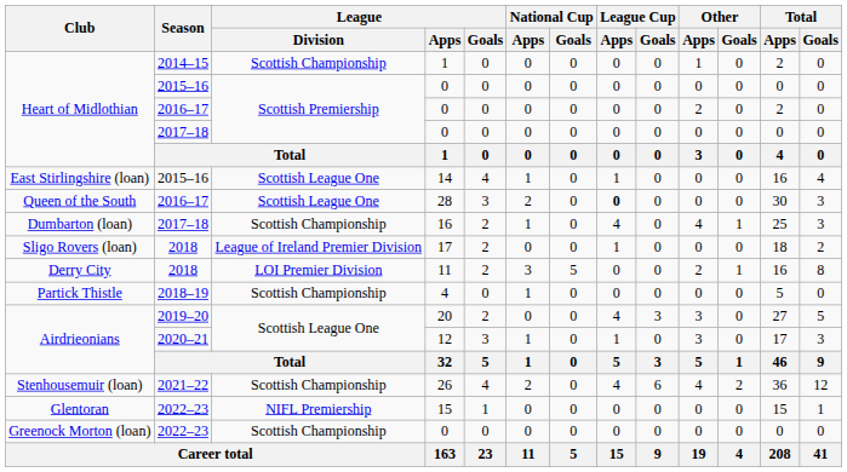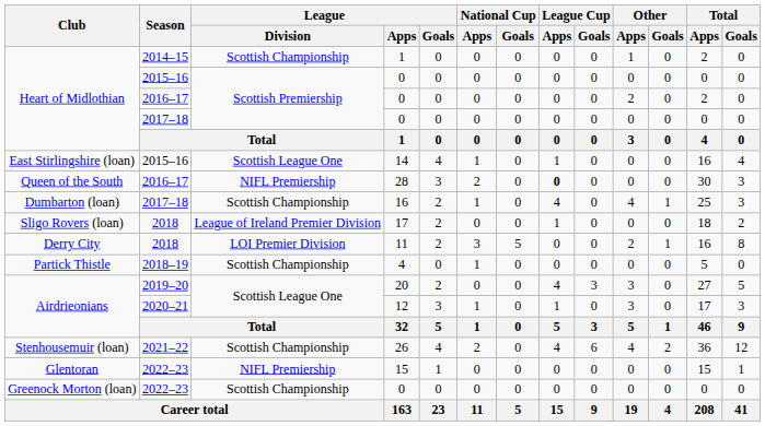28 | League / Division: Scottish League One -> NIFL Premiership
